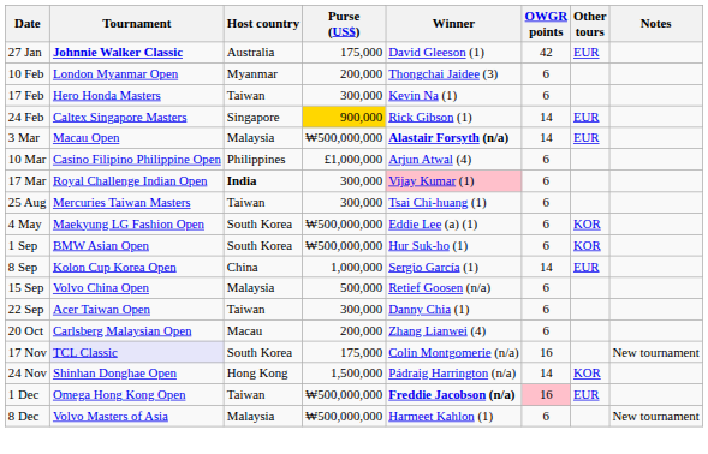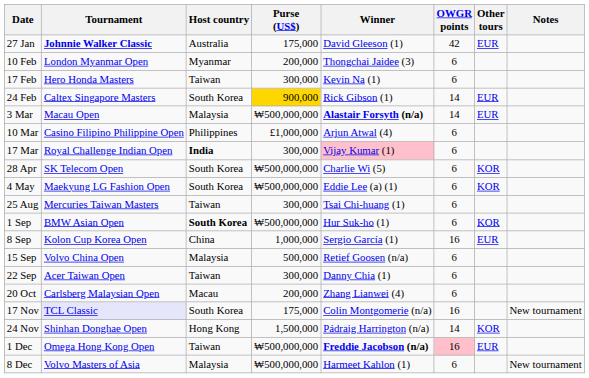24 Feb | Host country: Singapore -> South Korea
+ row: 28 Apr | SK Telecom Open | South Korea | ₩500,000,000 | Charlie Wi (5) | 6 | KOR
rows swapped: 4 May <-> 25 Aug
1 Sep | Host country: normal -> bold
8 Sep | OWGR points: 14 -> 16
